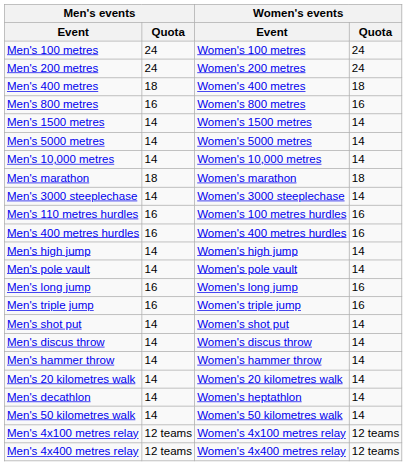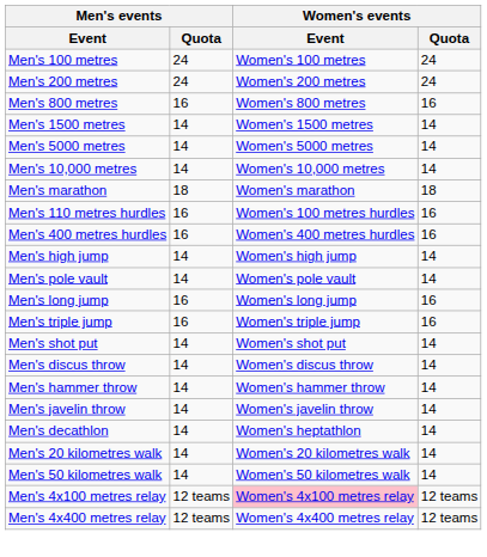- row: Men's 400 metres | 18 | Women's 400 metres | 18
- row: Men's 3000 steeplechase | 14 | Women's 3000 steeplechase | 14
+ row: Men's javelin throw | 14 | Women's javelin throw | 14
rows swapped: Men's decathlon <-> Men's 20 kilometres walk
Men's 4x100 metres relay | Women's events / Event: no background -> pink background
